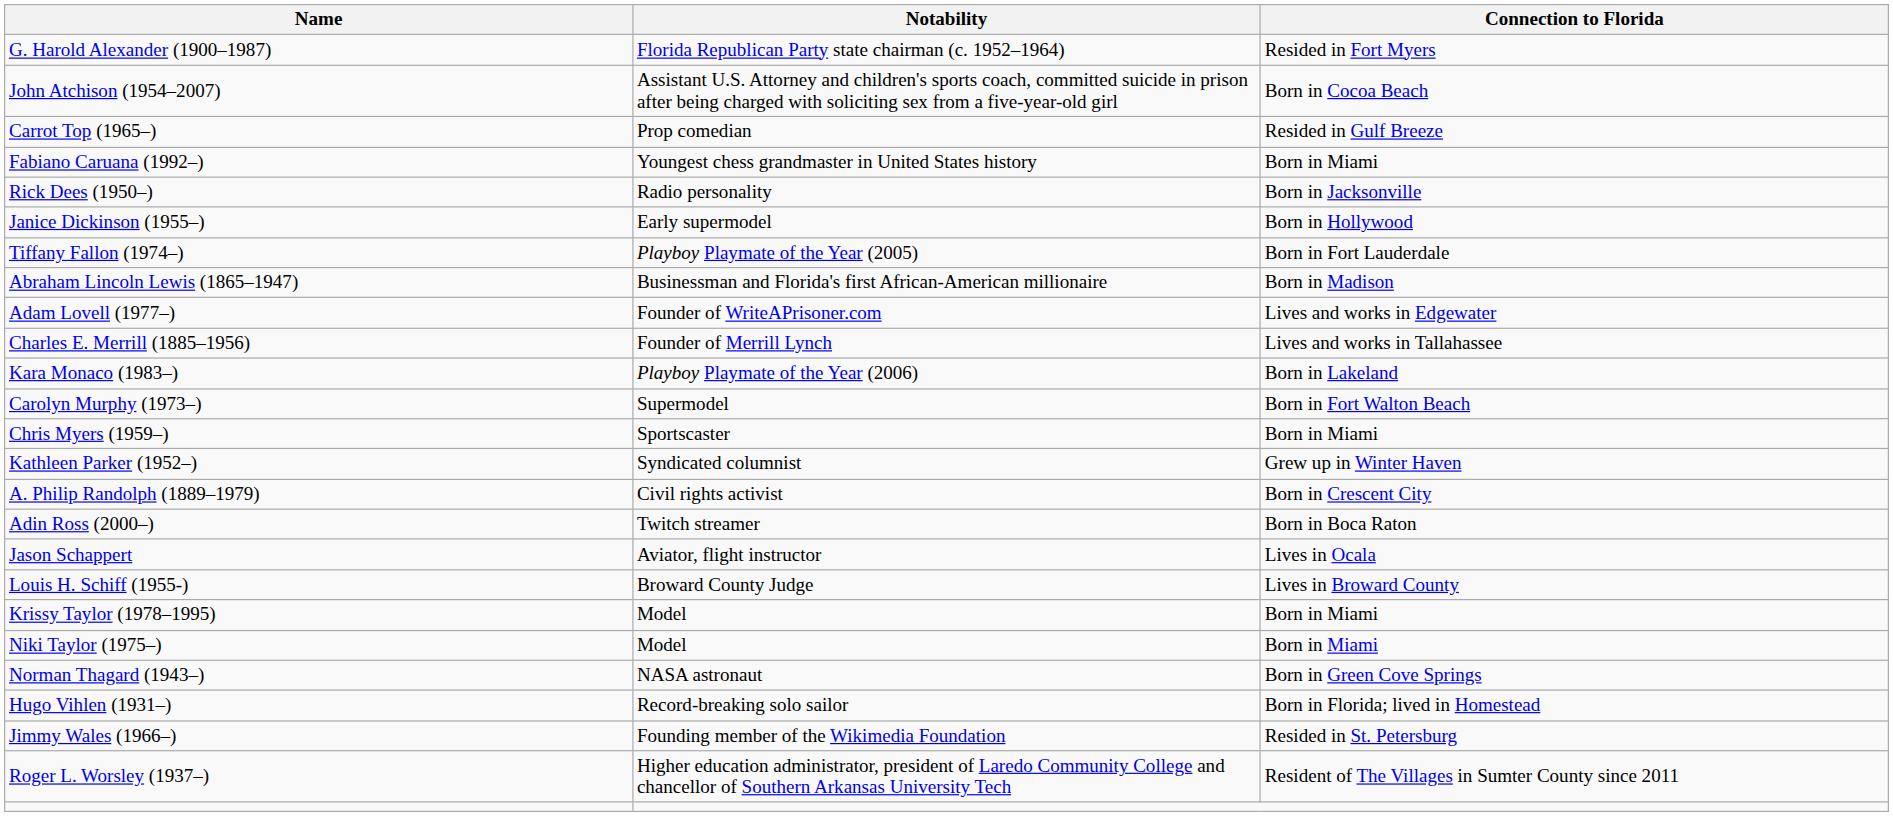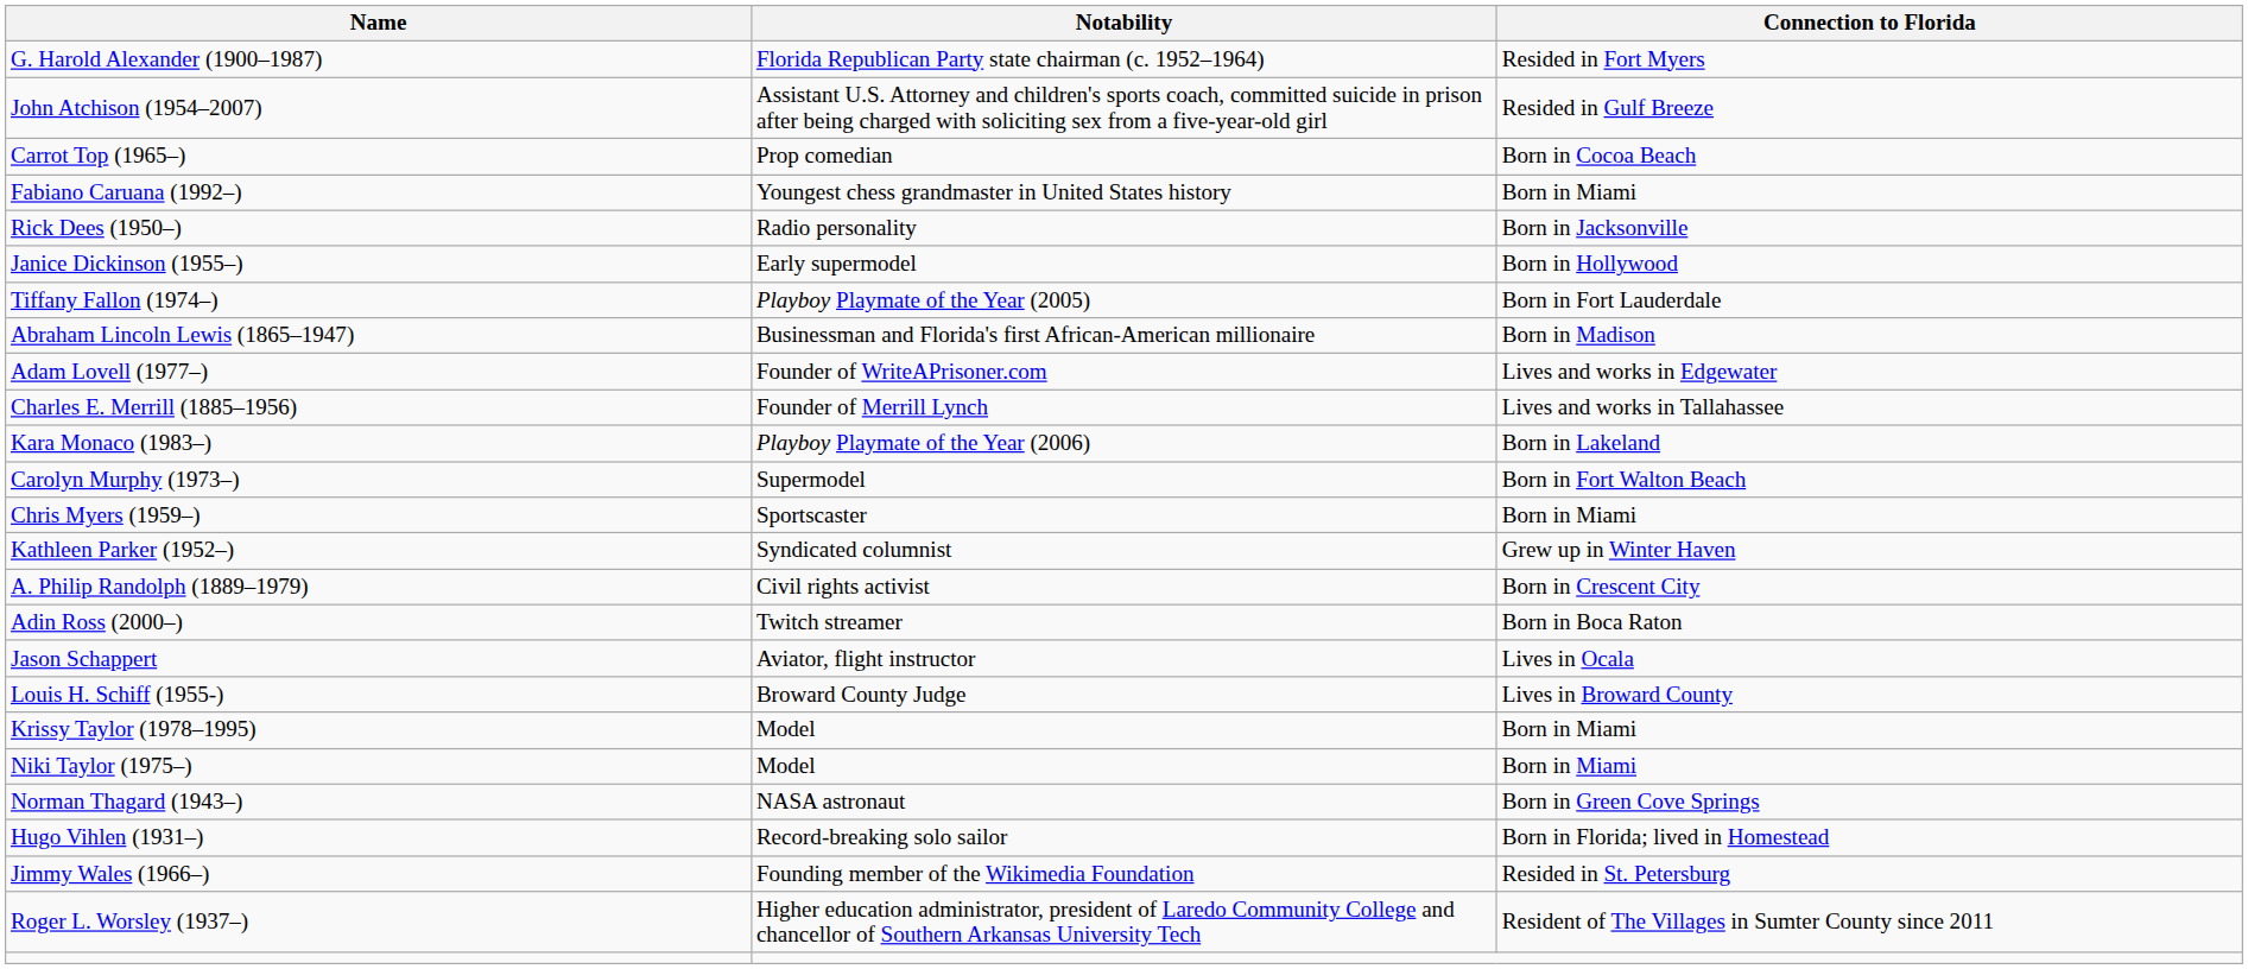John Atchison (1954–2007) | Connection to Florida: Born in Cocoa Beach -> Resided in Gulf Breeze
Carrot Top (1965–) | Connection to Florida: Resided in Gulf Breeze -> Born in Cocoa Beach
